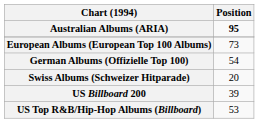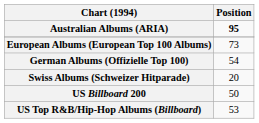US Billboard 200 | Position: 39 -> 50
